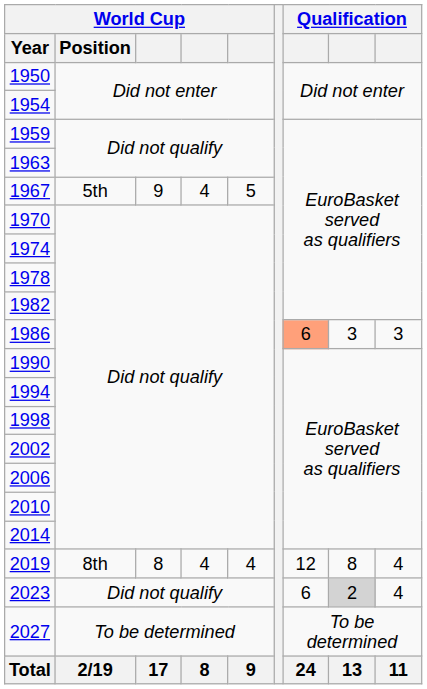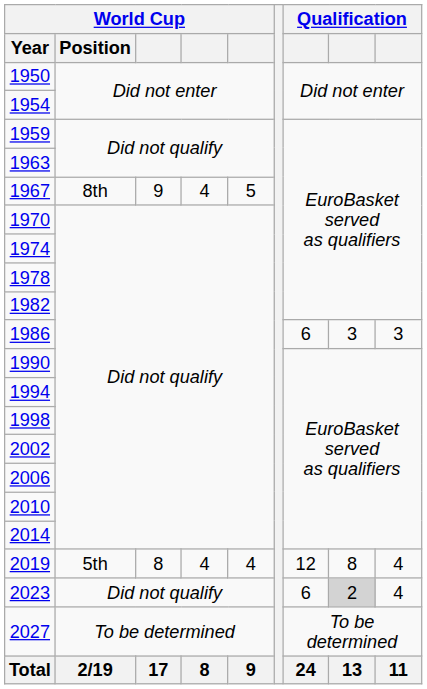1967 | World Cup / Position: 5th -> 8th
1986 | column 7: lightsalmon background -> no background
2019 | World Cup / Position: 8th -> 5th
